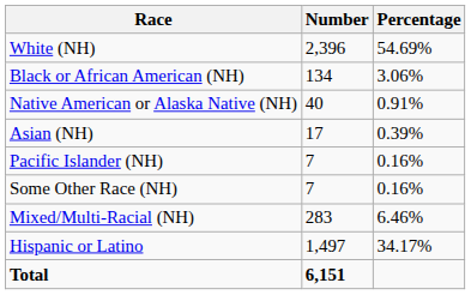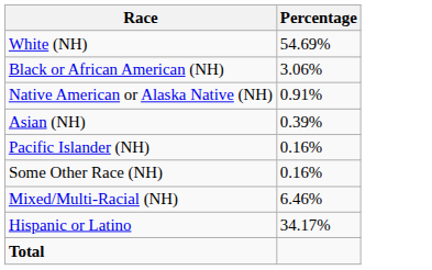- column: Number | 2,396 | 134 | 40 | 17 | 7 | 7 | 283 | 1,497 | 6,151
